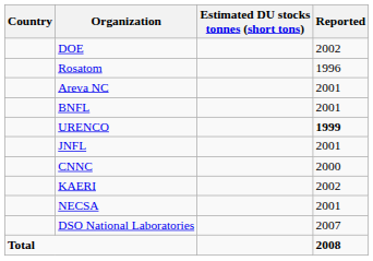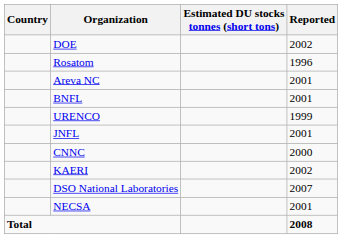URENCO | Reported: bold -> normal
rows swapped: NECSA <-> DSO National Laboratories
